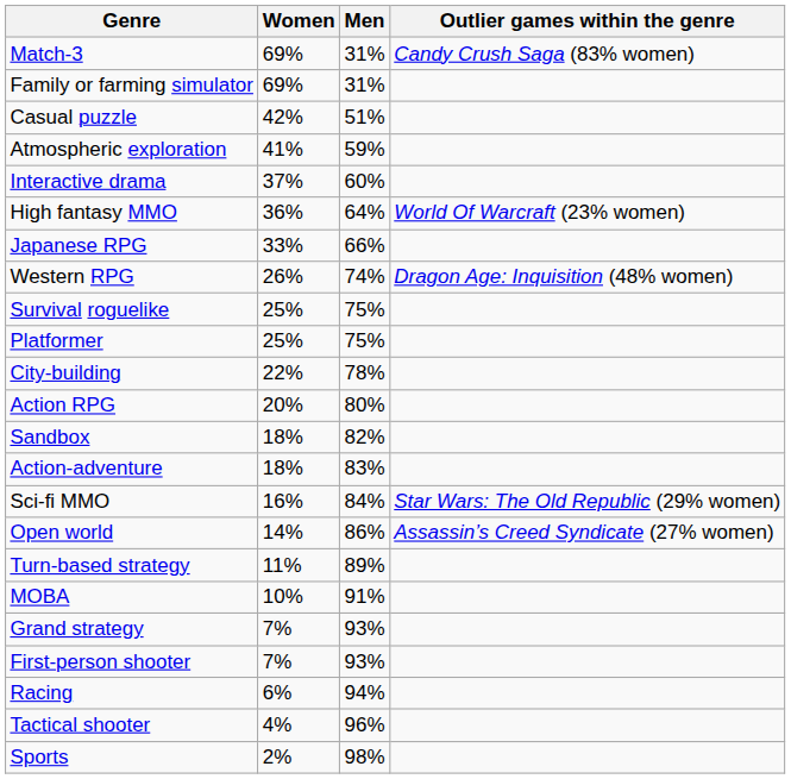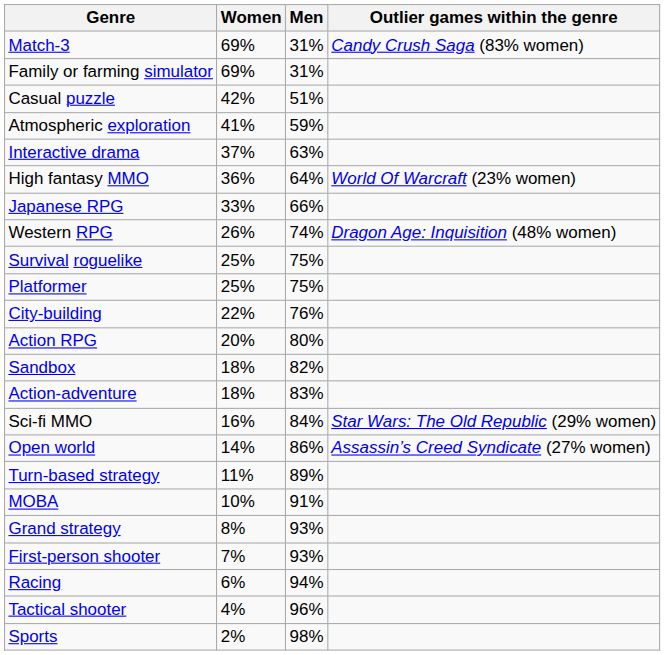Interactive drama | Men: 60% -> 63%
City-building | Men: 78% -> 76%
Grand strategy | Women: 7% -> 8%
